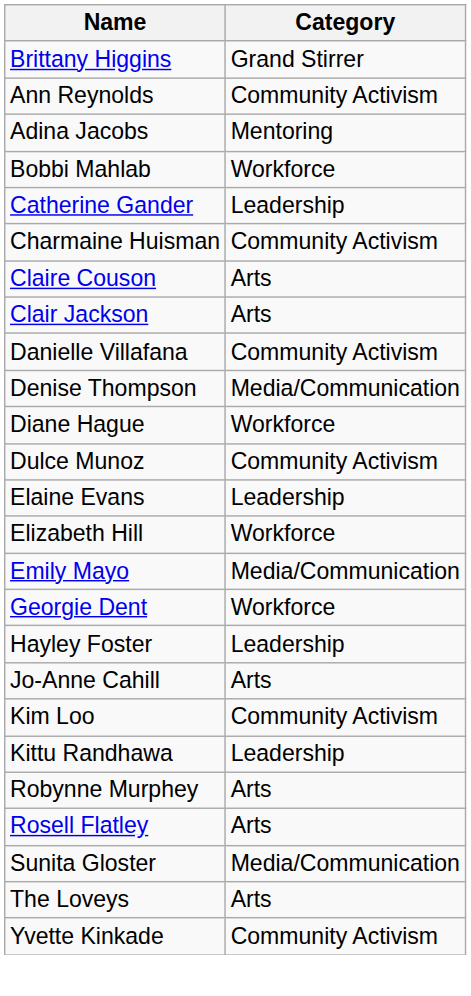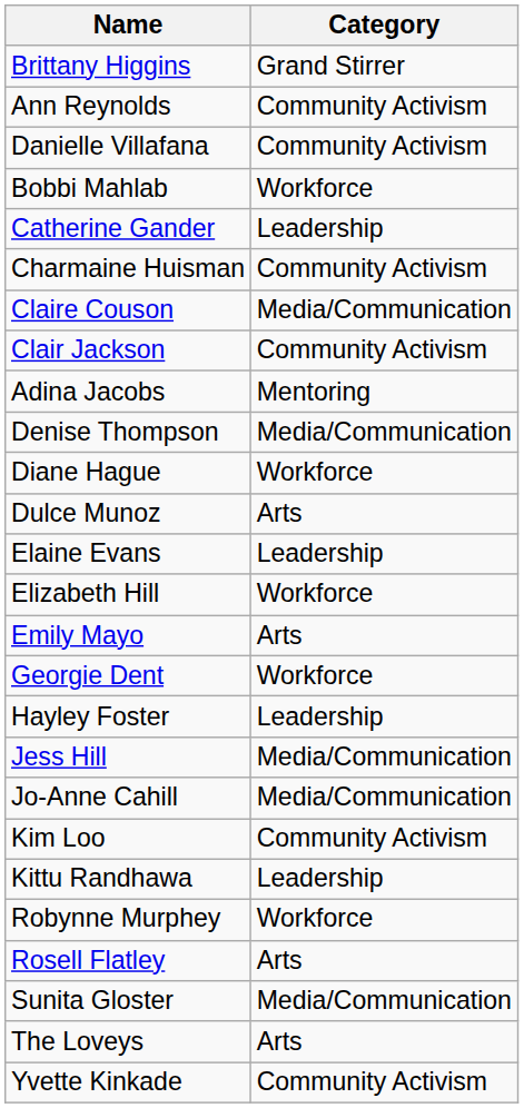rows swapped: Adina Jacobs <-> Danielle Villafana
Claire Couson | Category: Arts -> Media/Communication
Clair Jackson | Category: Arts -> Community Activism
Dulce Munoz | Category: Community Activism -> Arts
Emily Mayo | Category: Media/Communication -> Arts
+ row: Jess Hill | Media/Communication
Jo-Anne Cahill | Category: Arts -> Media/Communication
Robynne Murphey | Category: Arts -> Workforce
